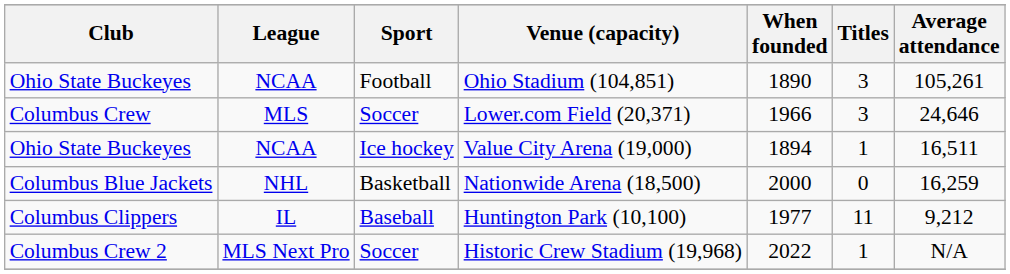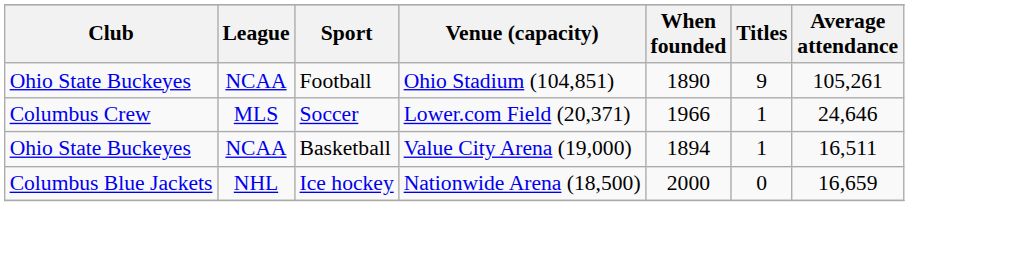Ohio Stadium (104,851) | Titles: 3 -> 9
Lower.com Field (20,371) | Titles: 3 -> 1
Value City Arena (19,000) | Sport: Ice hockey -> Basketball
Nationwide Arena (18,500) | Sport: Basketball -> Ice hockey
Nationwide Arena (18,500) | Average attendance: 16,259 -> 16,659
- row: Columbus Clippers | IL | Baseball | Huntington Park (10,100) | 1977 | 11 | 9,212
- row: Columbus Crew 2 | MLS Next Pro | Soccer | Historic Crew Stadium (19,968) | 2022 | 1 | N/A
